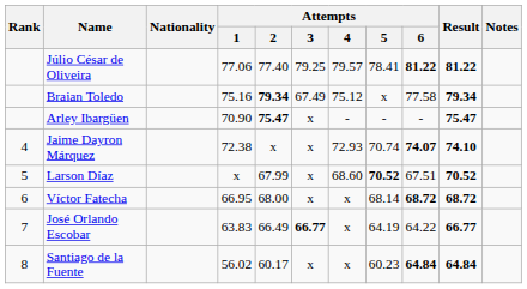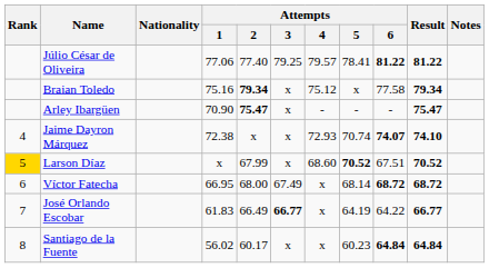Braian Toledo | Attempts / 3: 67.49 -> x
Larson Díaz | Rank: no background -> gold background
Víctor Fatecha | Attempts / 3: x -> 67.49
José Orlando Escobar | Attempts / 1: 63.83 -> 61.83
